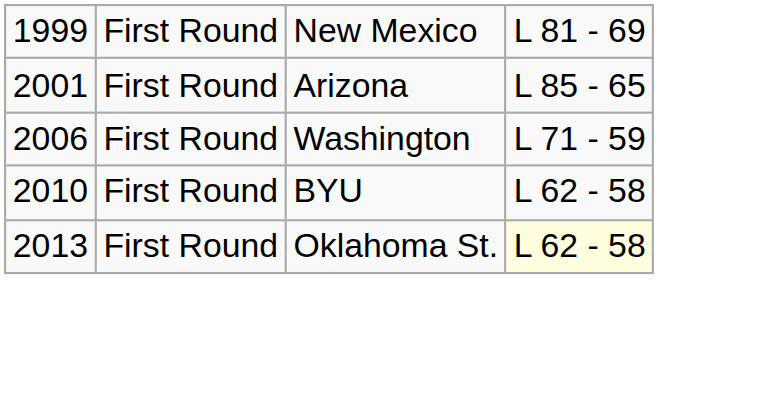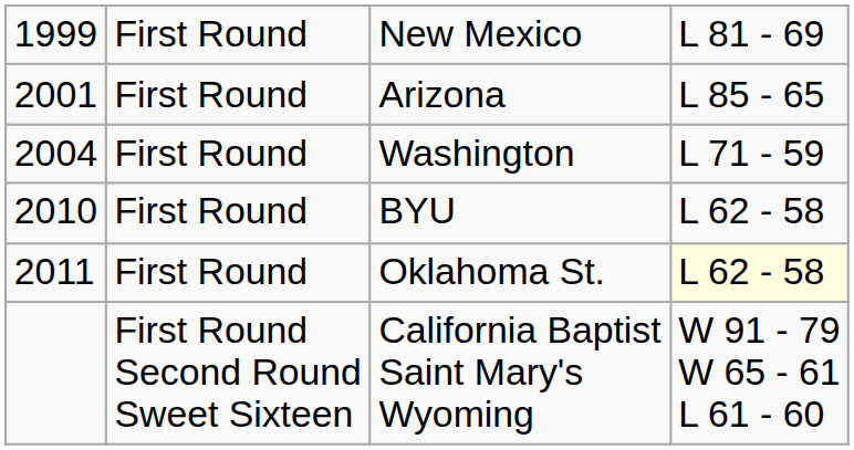Washington | column 1: 2006 -> 2004
Oklahoma St. | column 1: 2013 -> 2011
+ row: First Round Second Round Sweet Sixteen | California Baptist Saint Mary's Wyoming | W 91 - 79 W 65 - 61 L 61 - 60
